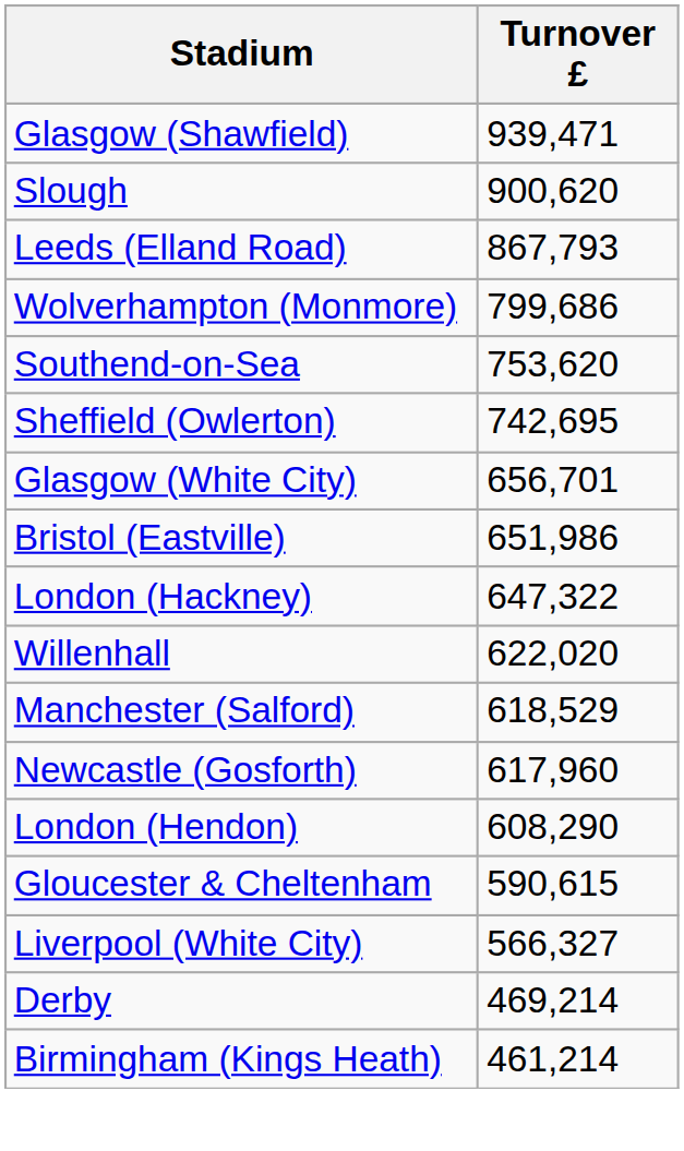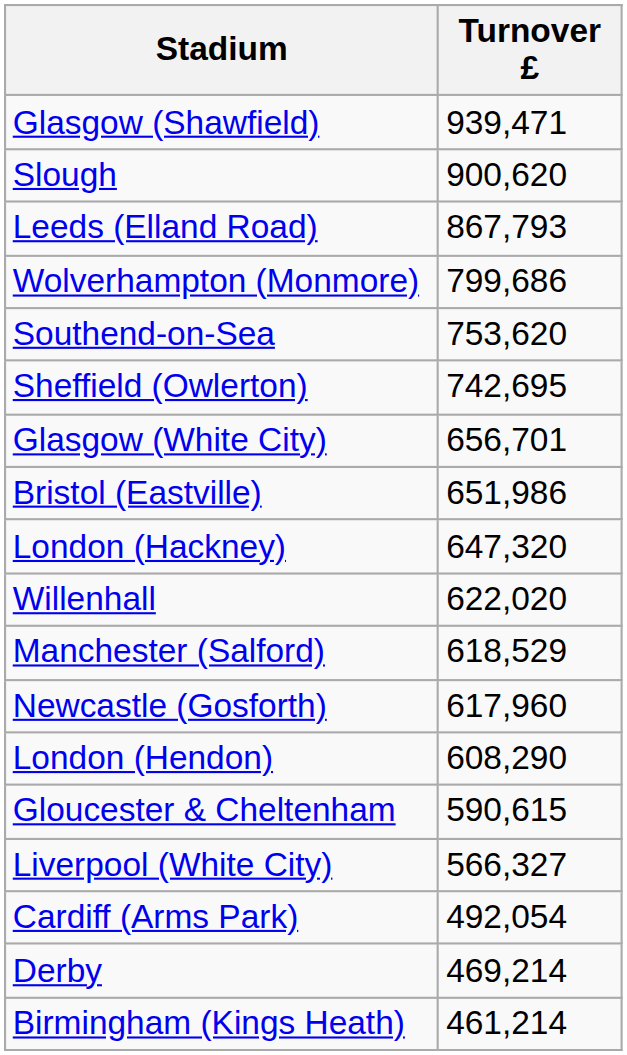London (Hackney) | Turnover £: 647,322 -> 647,320
+ row: Cardiff (Arms Park) | 492,054
